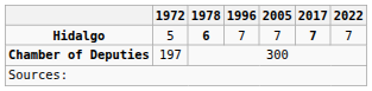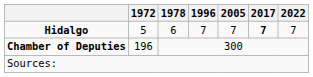Hidalgo | 1978: bold -> normal
Chamber of Deputies | 1972: 197 -> 196
